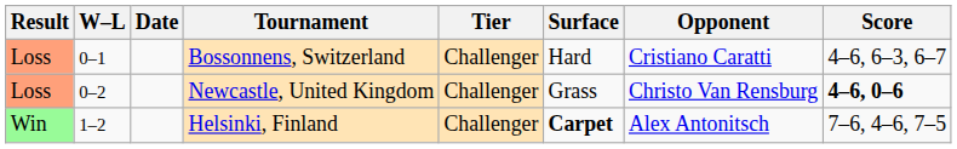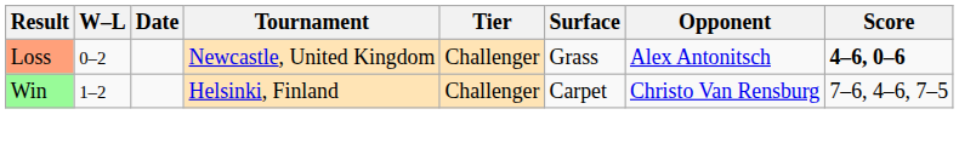- row: Loss | 0–1 | Bossonnens, Switzerland | Challenger | Hard | Cristiano Caratti | 4–6, 6–3, 6–7
Newcastle, United Kingdom | Opponent: Christo Van Rensburg -> Alex Antonitsch
Helsinki, Finland | Surface: bold -> normal
Helsinki, Finland | Opponent: Alex Antonitsch -> Christo Van Rensburg
